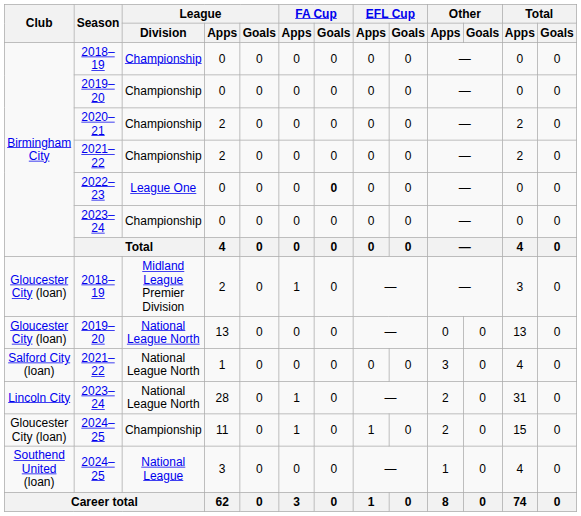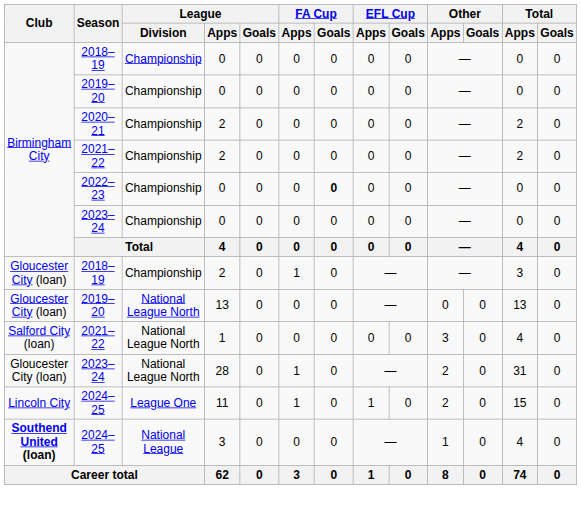2022–23 | League / Division: League One -> Championship
2018–19 / 2 | League / Division: Midland League Premier Division -> Championship
2023–24 / 28 | Club: Lincoln City -> Gloucester City (loan)
2024–25 / 11 | Club: Gloucester City (loan) -> Lincoln City
2024–25 / 11 | League / Division: Championship -> League One
2024–25 / 3 | Club: normal -> bold
